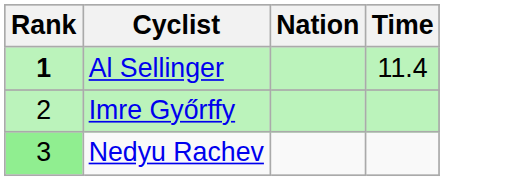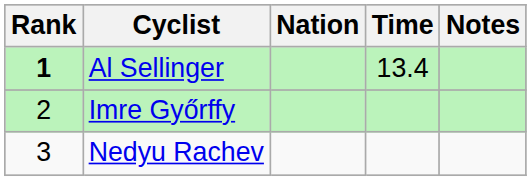+ column: Notes
Al Sellinger | Time: 11.4 -> 13.4
Nedyu Rachev | Rank: lightgreen background -> no background
